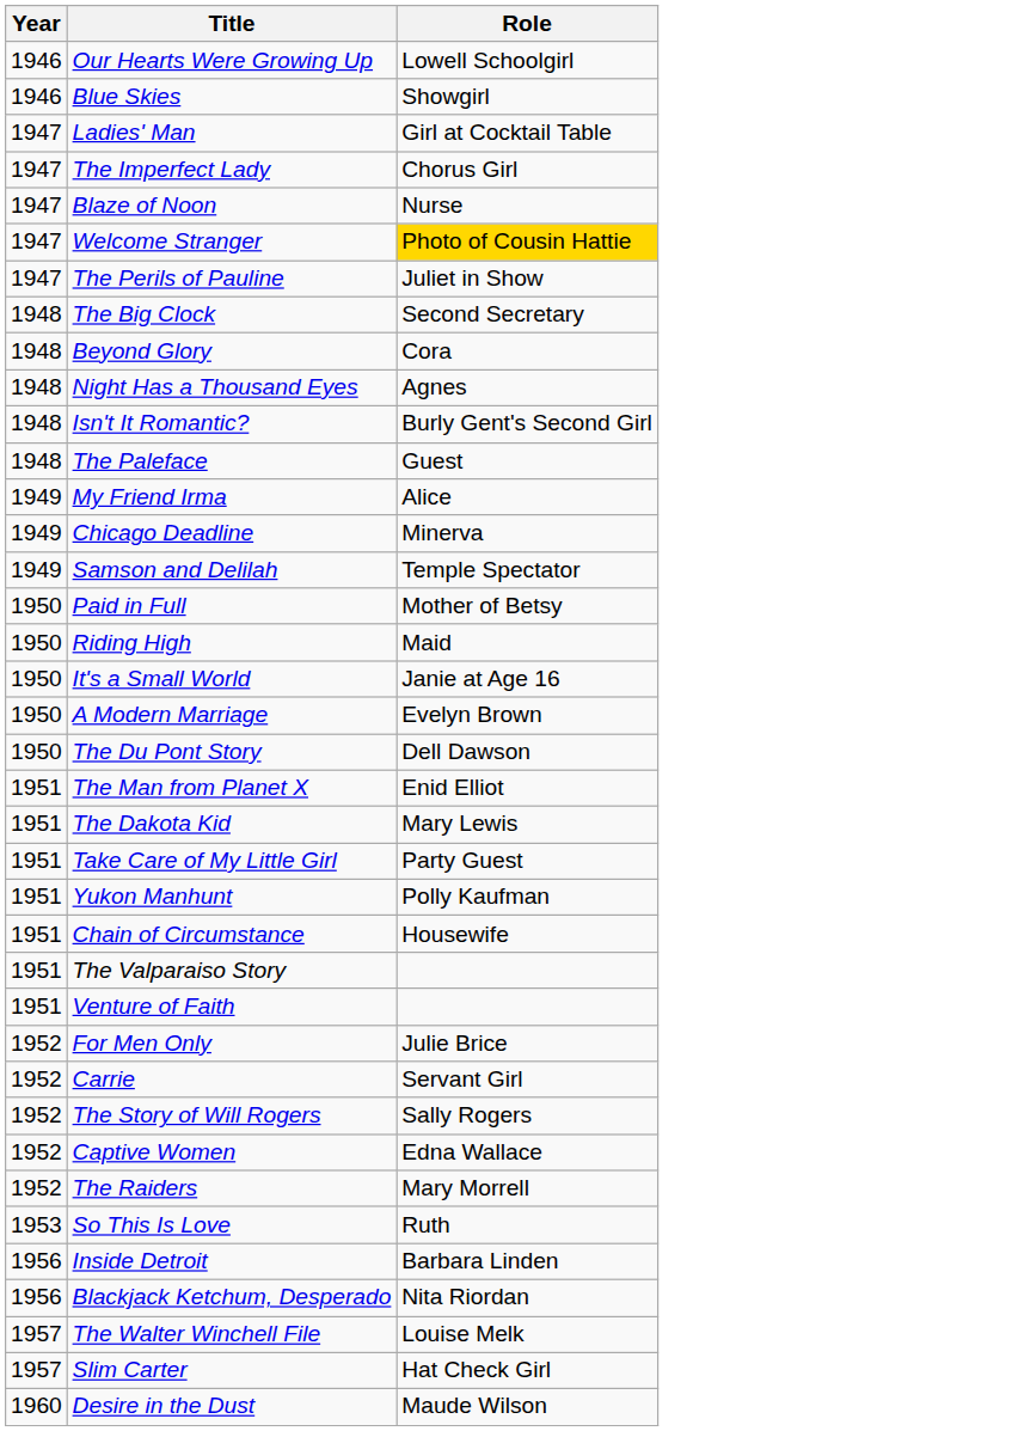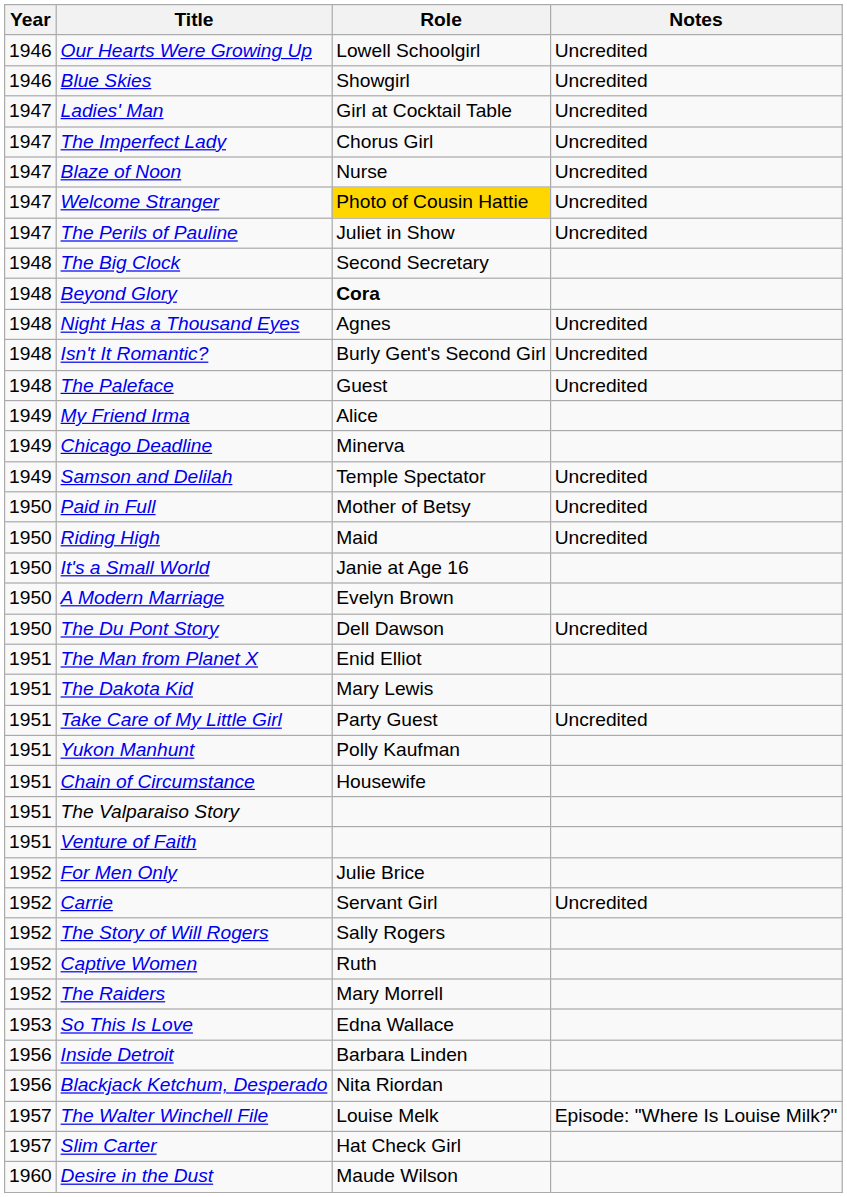+ column: Notes | Uncredited | Uncredited | Uncredited | Uncredited | Uncredited | Uncredited | Uncredited | Uncredited | Uncredited | Uncredited | Uncredited | Uncredited | Uncredited | Uncredited | Uncredited | Uncredited | Episode: "Where Is Louise Milk?"
Beyond Glory | Role: normal -> bold
Captive Women | Role: Edna Wallace -> Ruth
So This Is Love | Role: Ruth -> Edna Wallace
